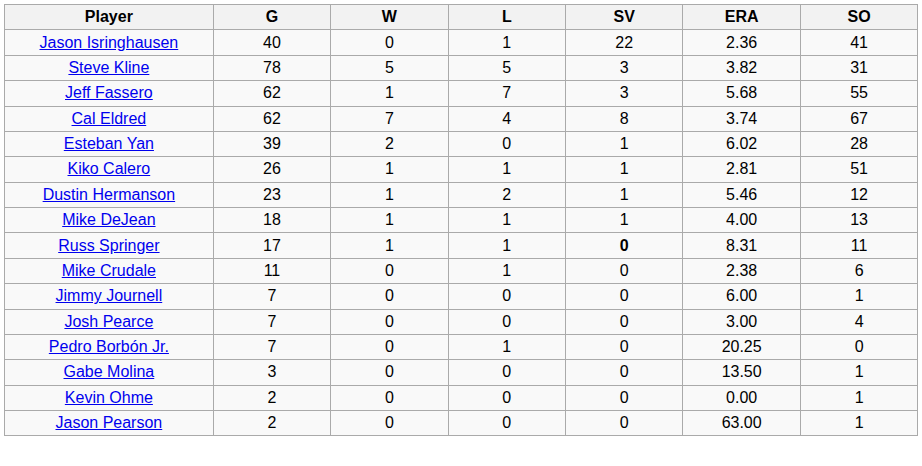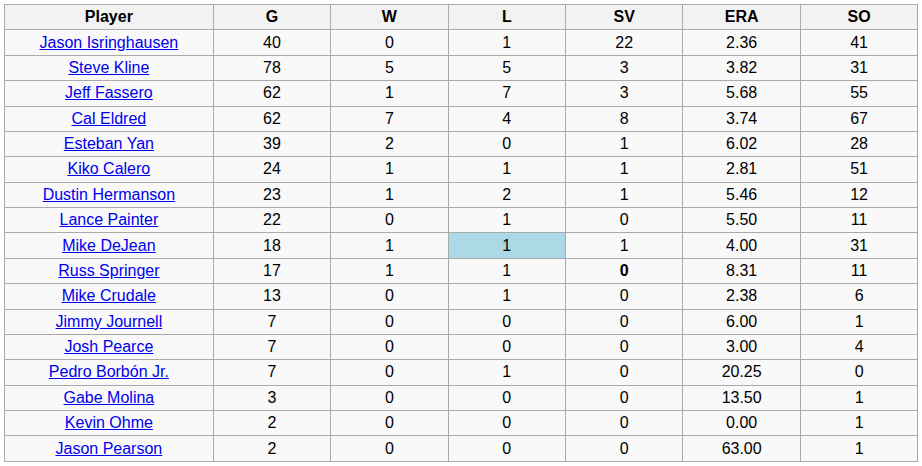Kiko Calero | G: 26 -> 24
+ row: Lance Painter | 22 | 0 | 1 | 0 | 5.50 | 11
Mike DeJean | L: no background -> lightblue background
Mike DeJean | SO: 13 -> 31
Mike Crudale | G: 11 -> 13
